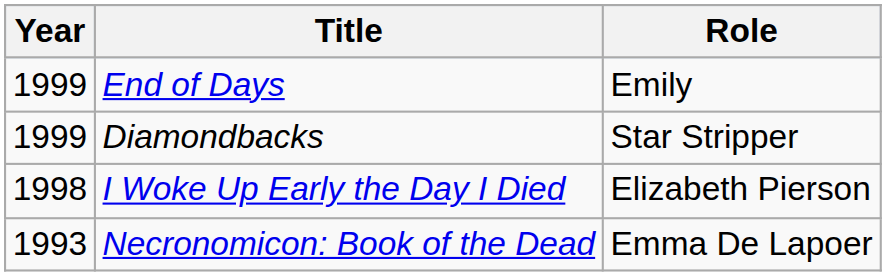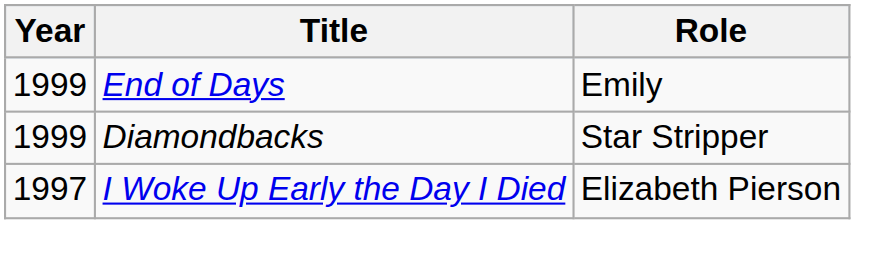I Woke Up Early the Day I Died | Year: 1998 -> 1997
- row: 1993 | Necronomicon: Book of the Dead | Emma De Lapoer
